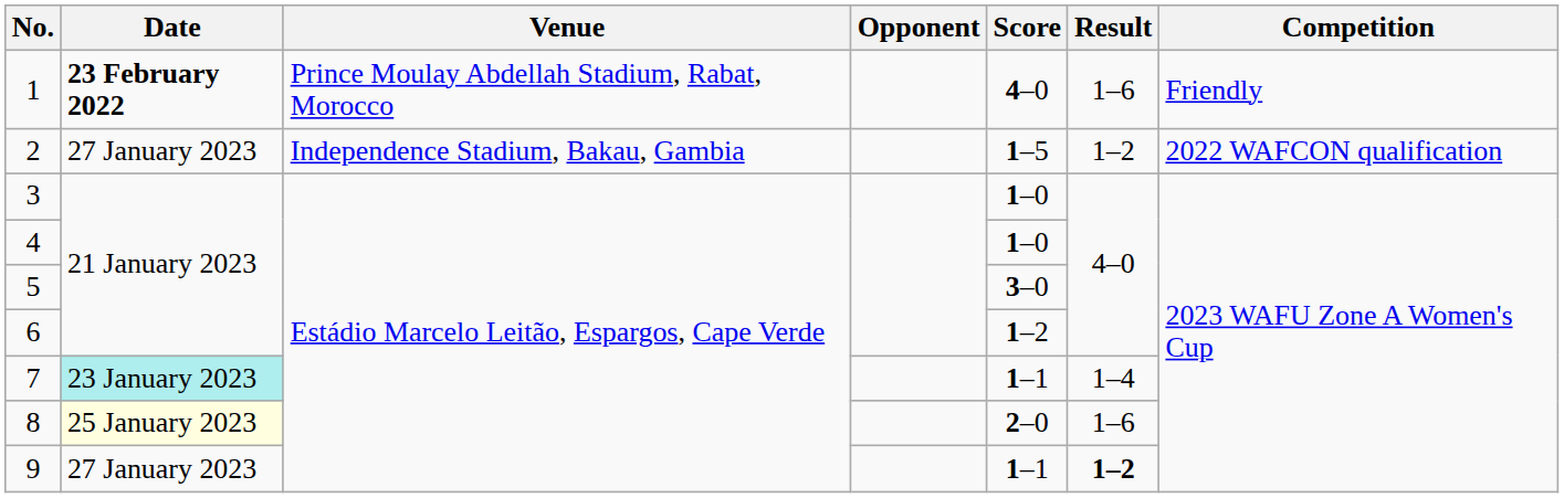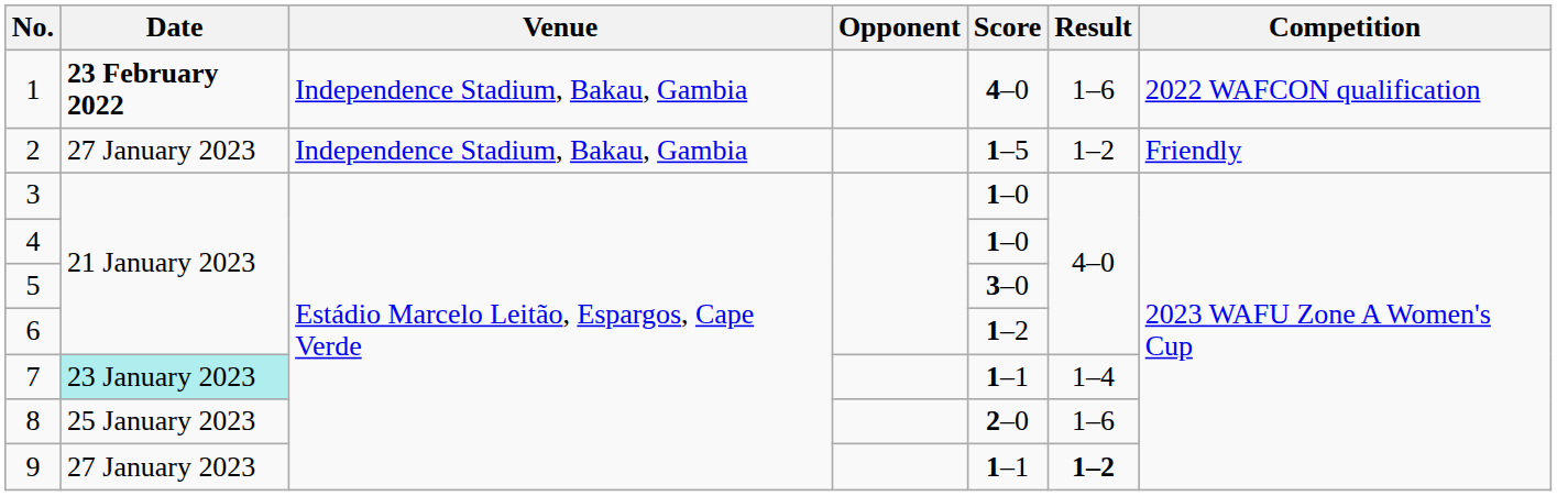1 | Venue: Prince Moulay Abdellah Stadium, Rabat, Morocco -> Independence Stadium, Bakau, Gambia
1 | Competition: Friendly -> 2022 WAFCON qualification
2 | Competition: 2022 WAFCON qualification -> Friendly
8 | Date: lightyellow background -> no background
